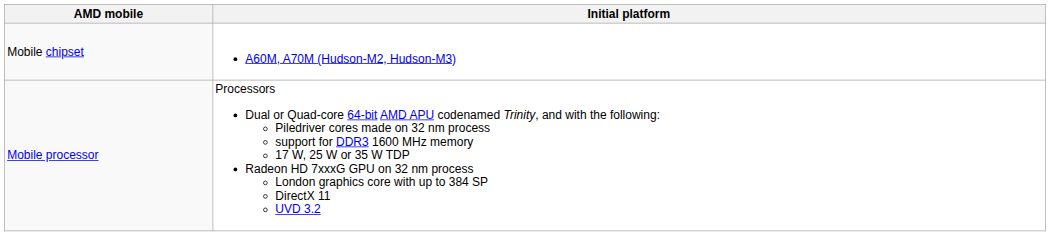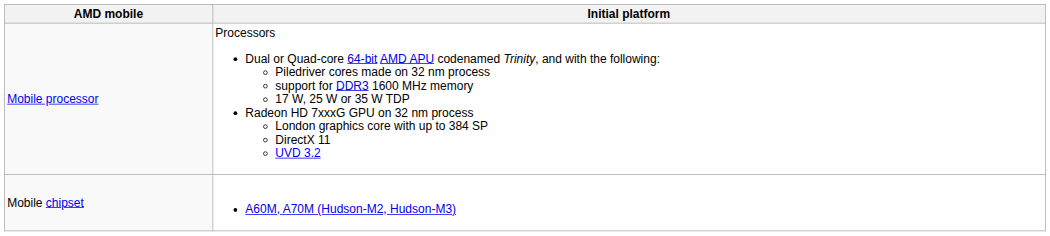rows swapped: Mobile processor <-> Mobile chipset
